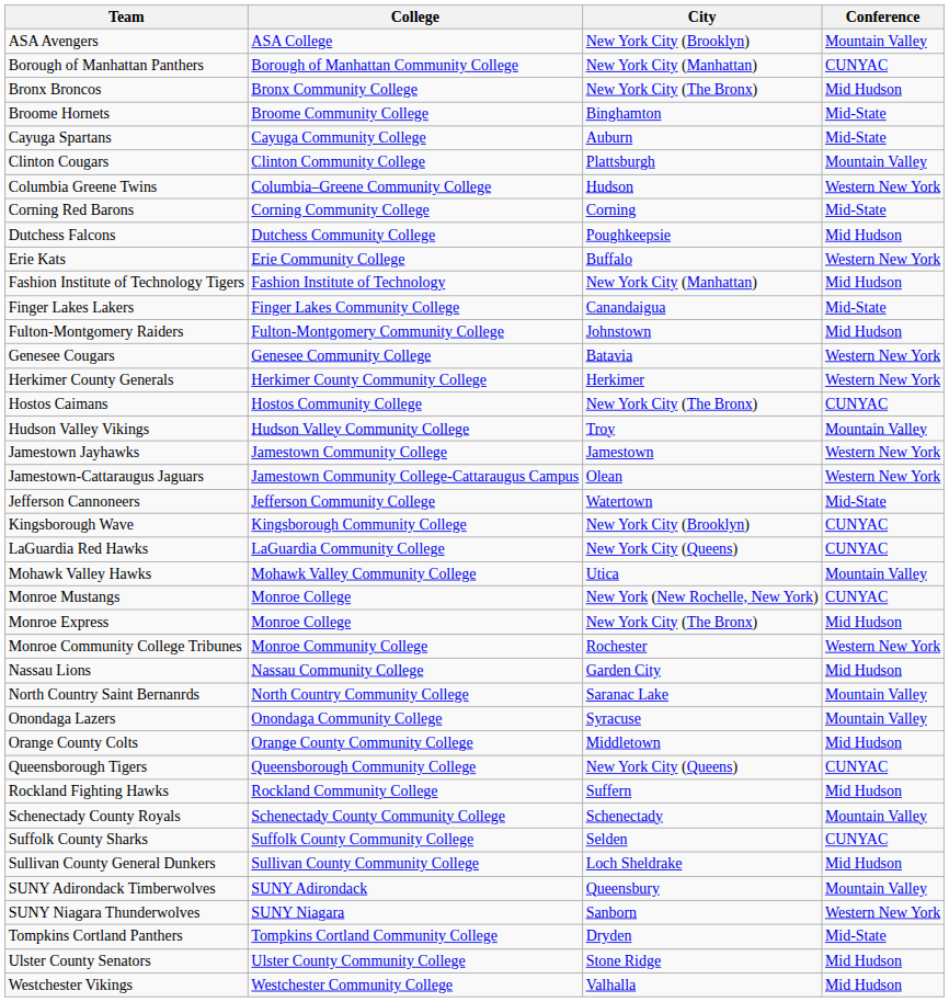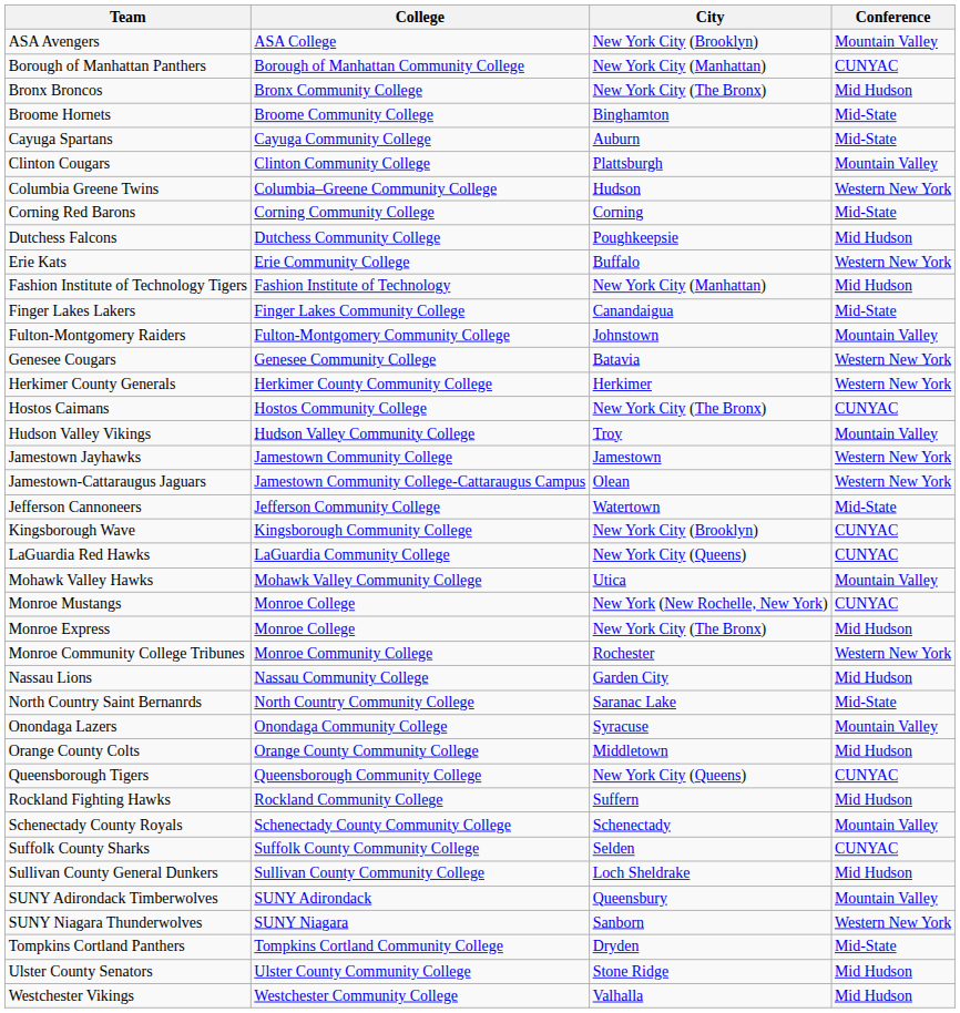Fulton-Montgomery Raiders | Conference: Mid Hudson -> Mountain Valley
North Country Saint Bernanrds | Conference: Mountain Valley -> Mid-State
